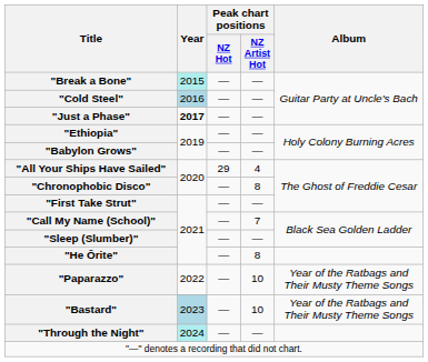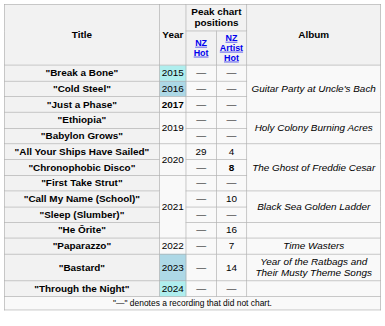"Chronophobic Disco" | Peak chart positions / NZ Artist Hot: normal -> bold
"Call My Name (School)" | Peak chart positions / NZ Artist Hot: 7 -> 10
"He Ōrite" | Peak chart positions / NZ Artist Hot: 8 -> 16
"Paparazzo" | Peak chart positions / NZ Artist Hot: 10 -> 7
"Paparazzo" | Album: Year of the Ratbags and Their Musty Theme Songs -> Time Wasters
"Bastard" | Peak chart positions / NZ Artist Hot: 10 -> 14
